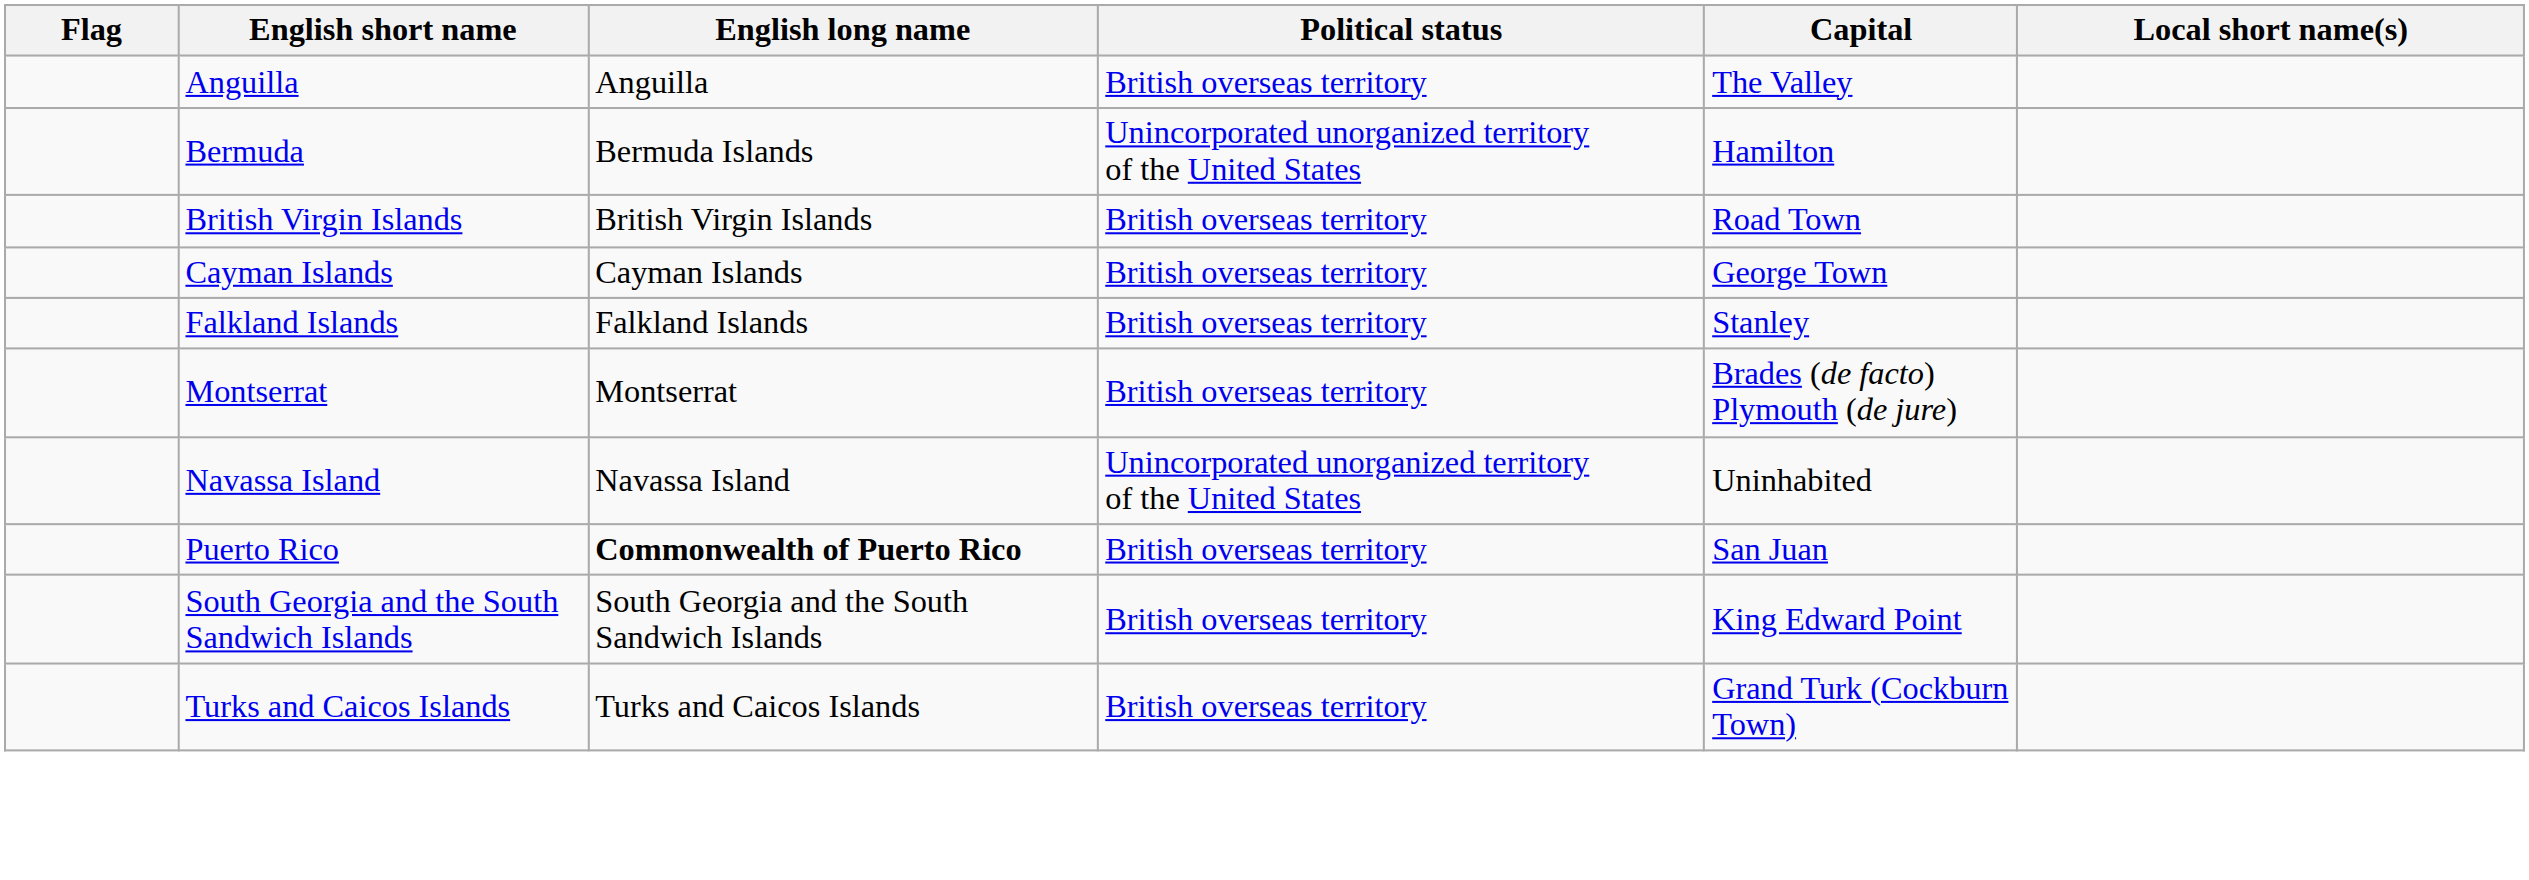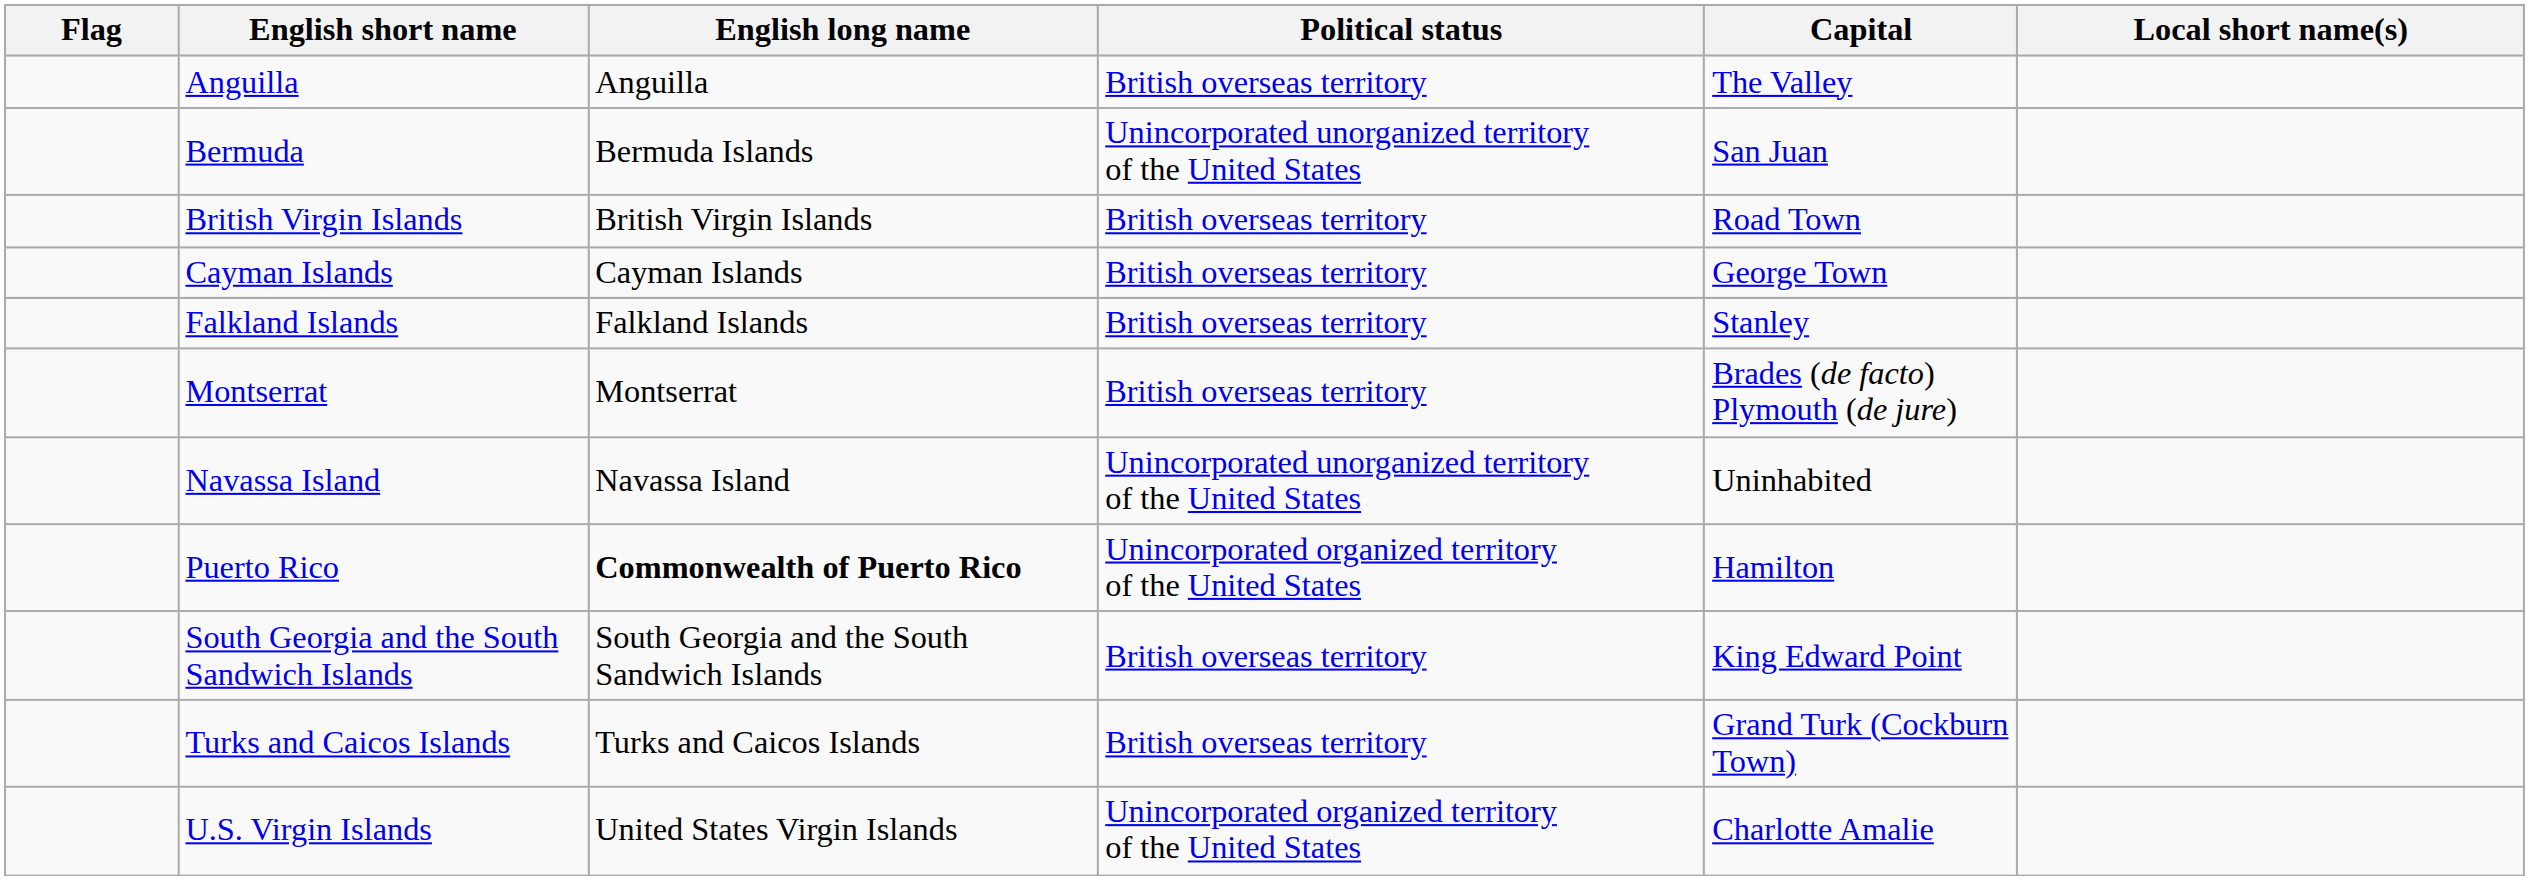Bermuda | Capital: Hamilton -> San Juan
Puerto Rico | Political status: British overseas territory -> Unincorporated organized territory of the United States
Puerto Rico | Capital: San Juan -> Hamilton
+ row: U.S. Virgin Islands | United States Virgin Islands | Unincorporated organized territory of the United States | Charlotte Amalie
